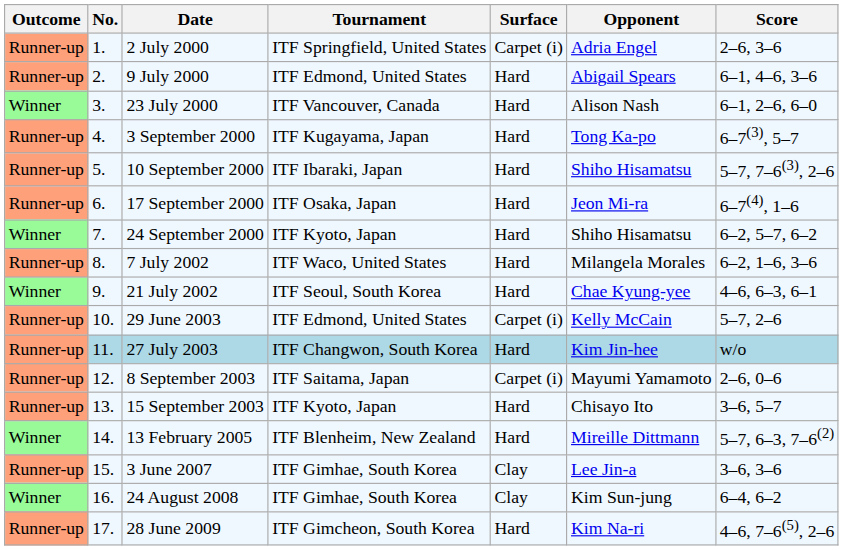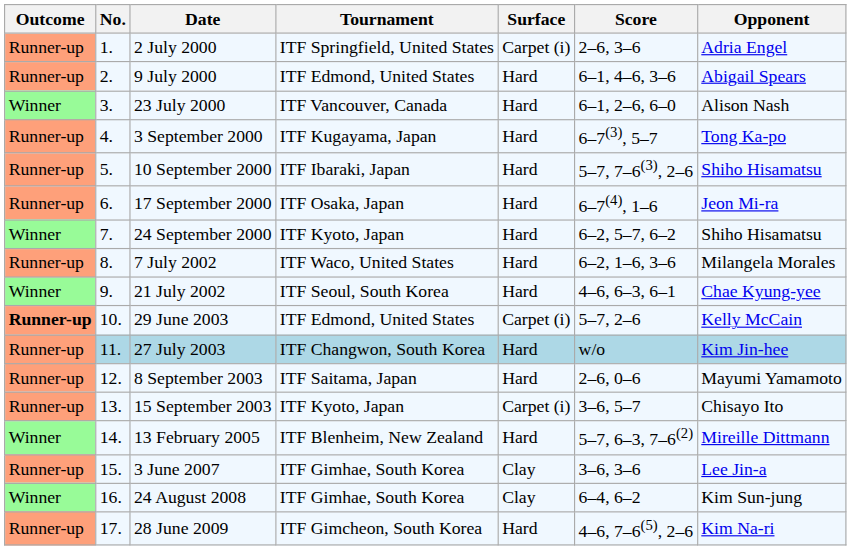columns swapped: Opponent <-> Score
29 June 2003 | Outcome: normal -> bold
8 September 2003 | Surface: Carpet (i) -> Hard
15 September 2003 | Surface: Hard -> Carpet (i)
